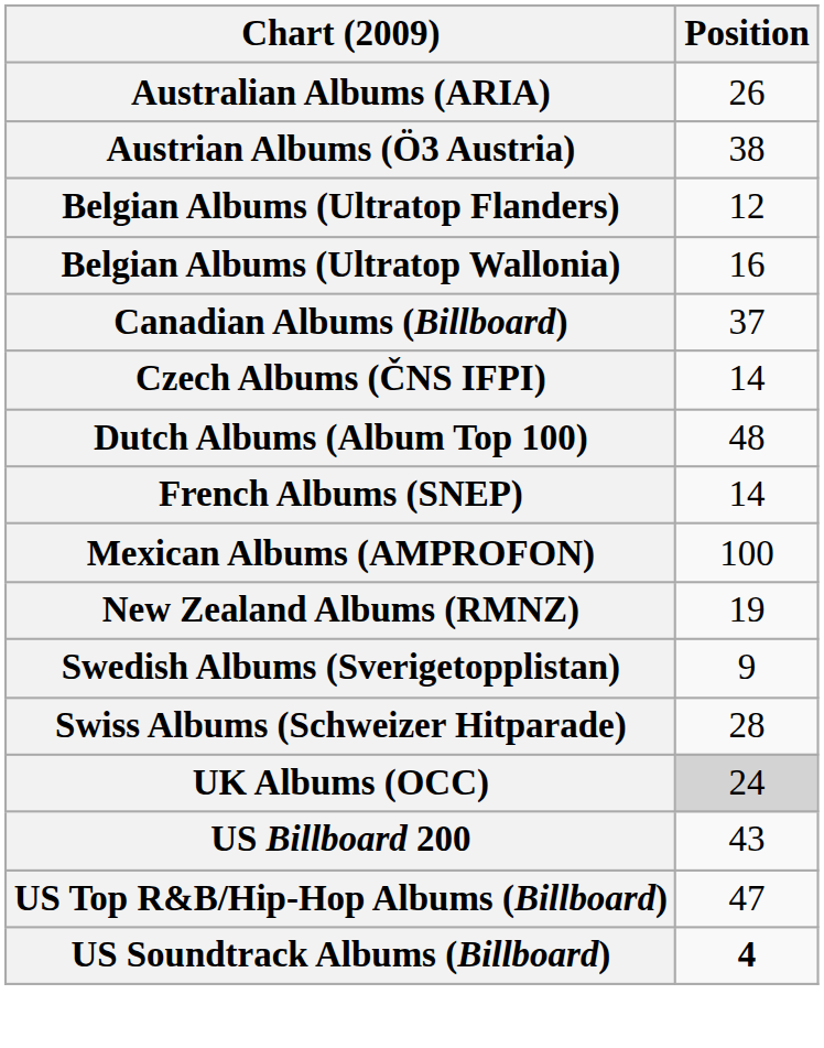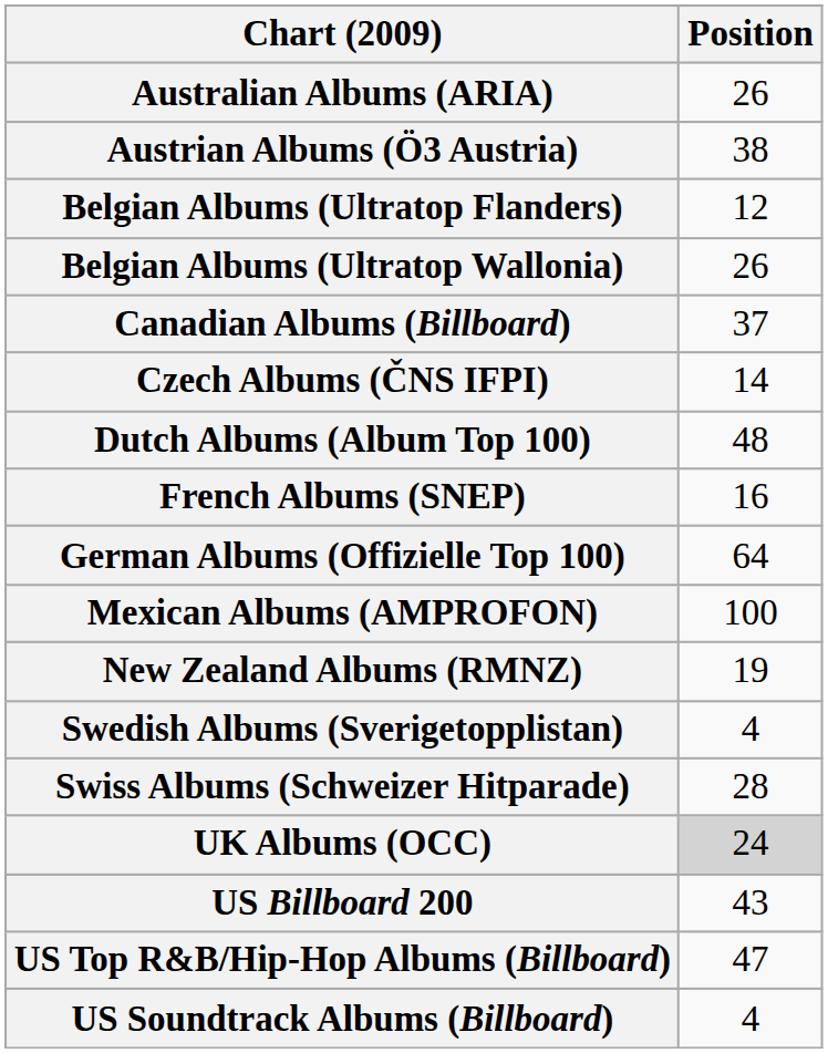Belgian Albums (Ultratop Wallonia) | Position: 16 -> 26
French Albums (SNEP) | Position: 14 -> 16
+ row: German Albums (Offizielle Top 100) | 64
Swedish Albums (Sverigetopplistan) | Position: 9 -> 4
US Soundtrack Albums (Billboard) | Position: bold -> normal
